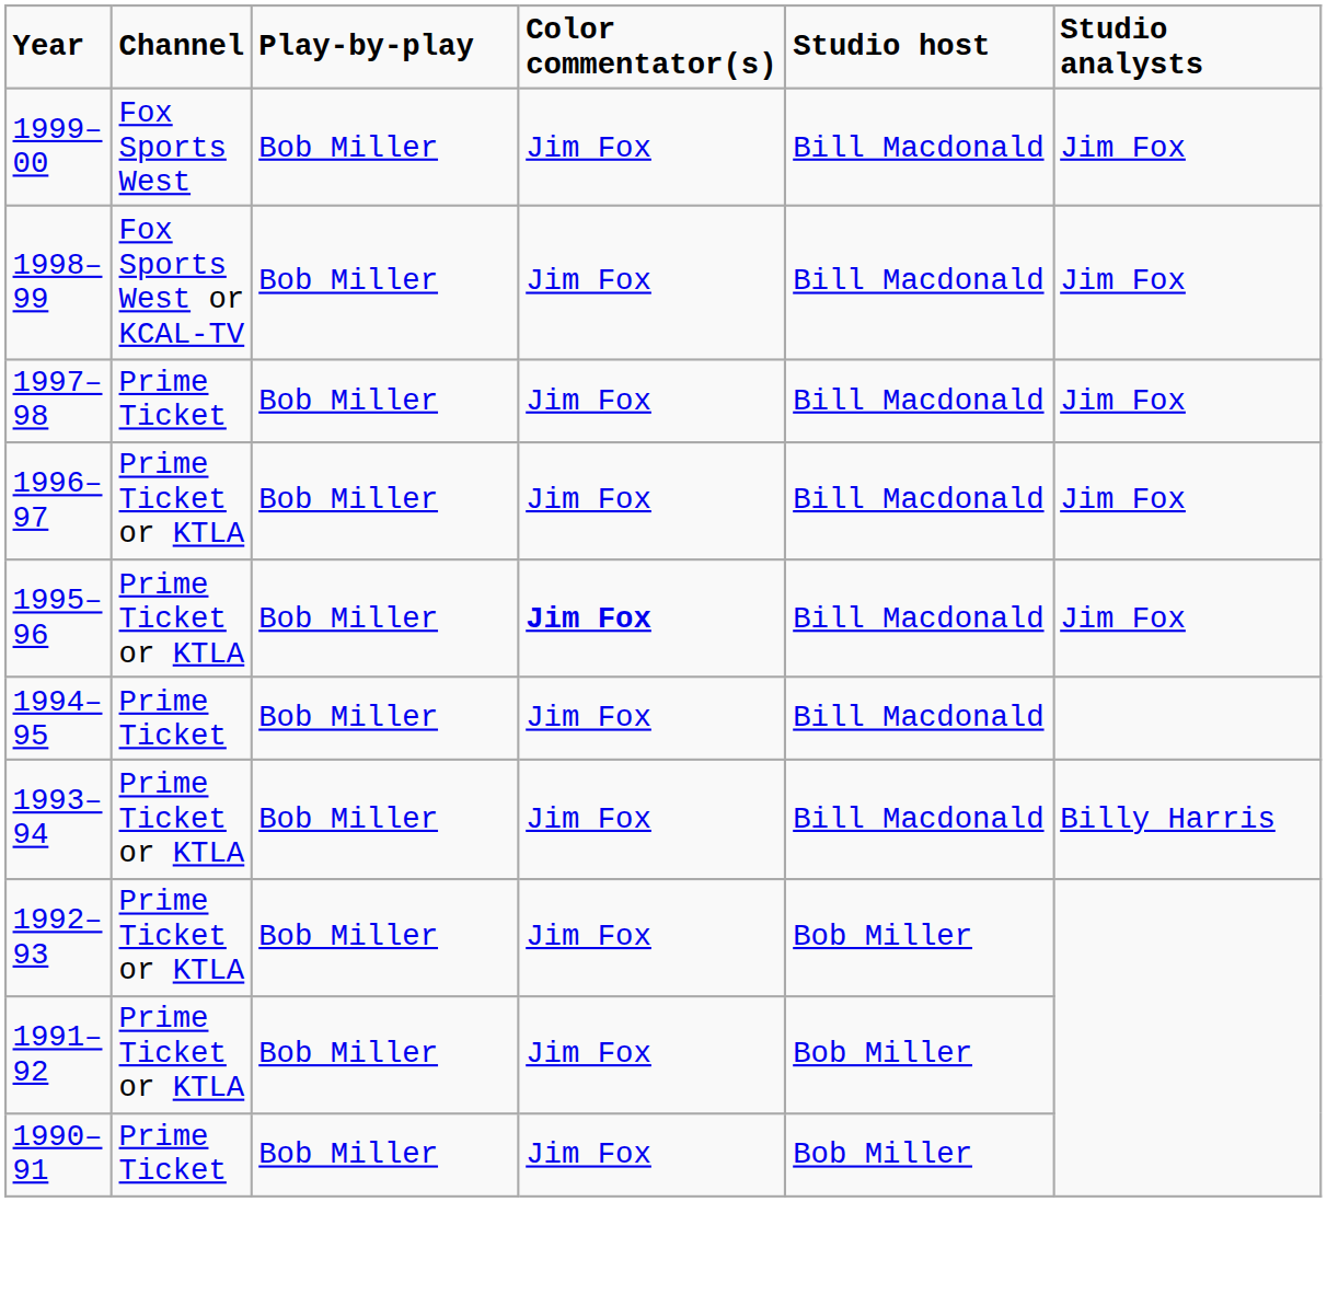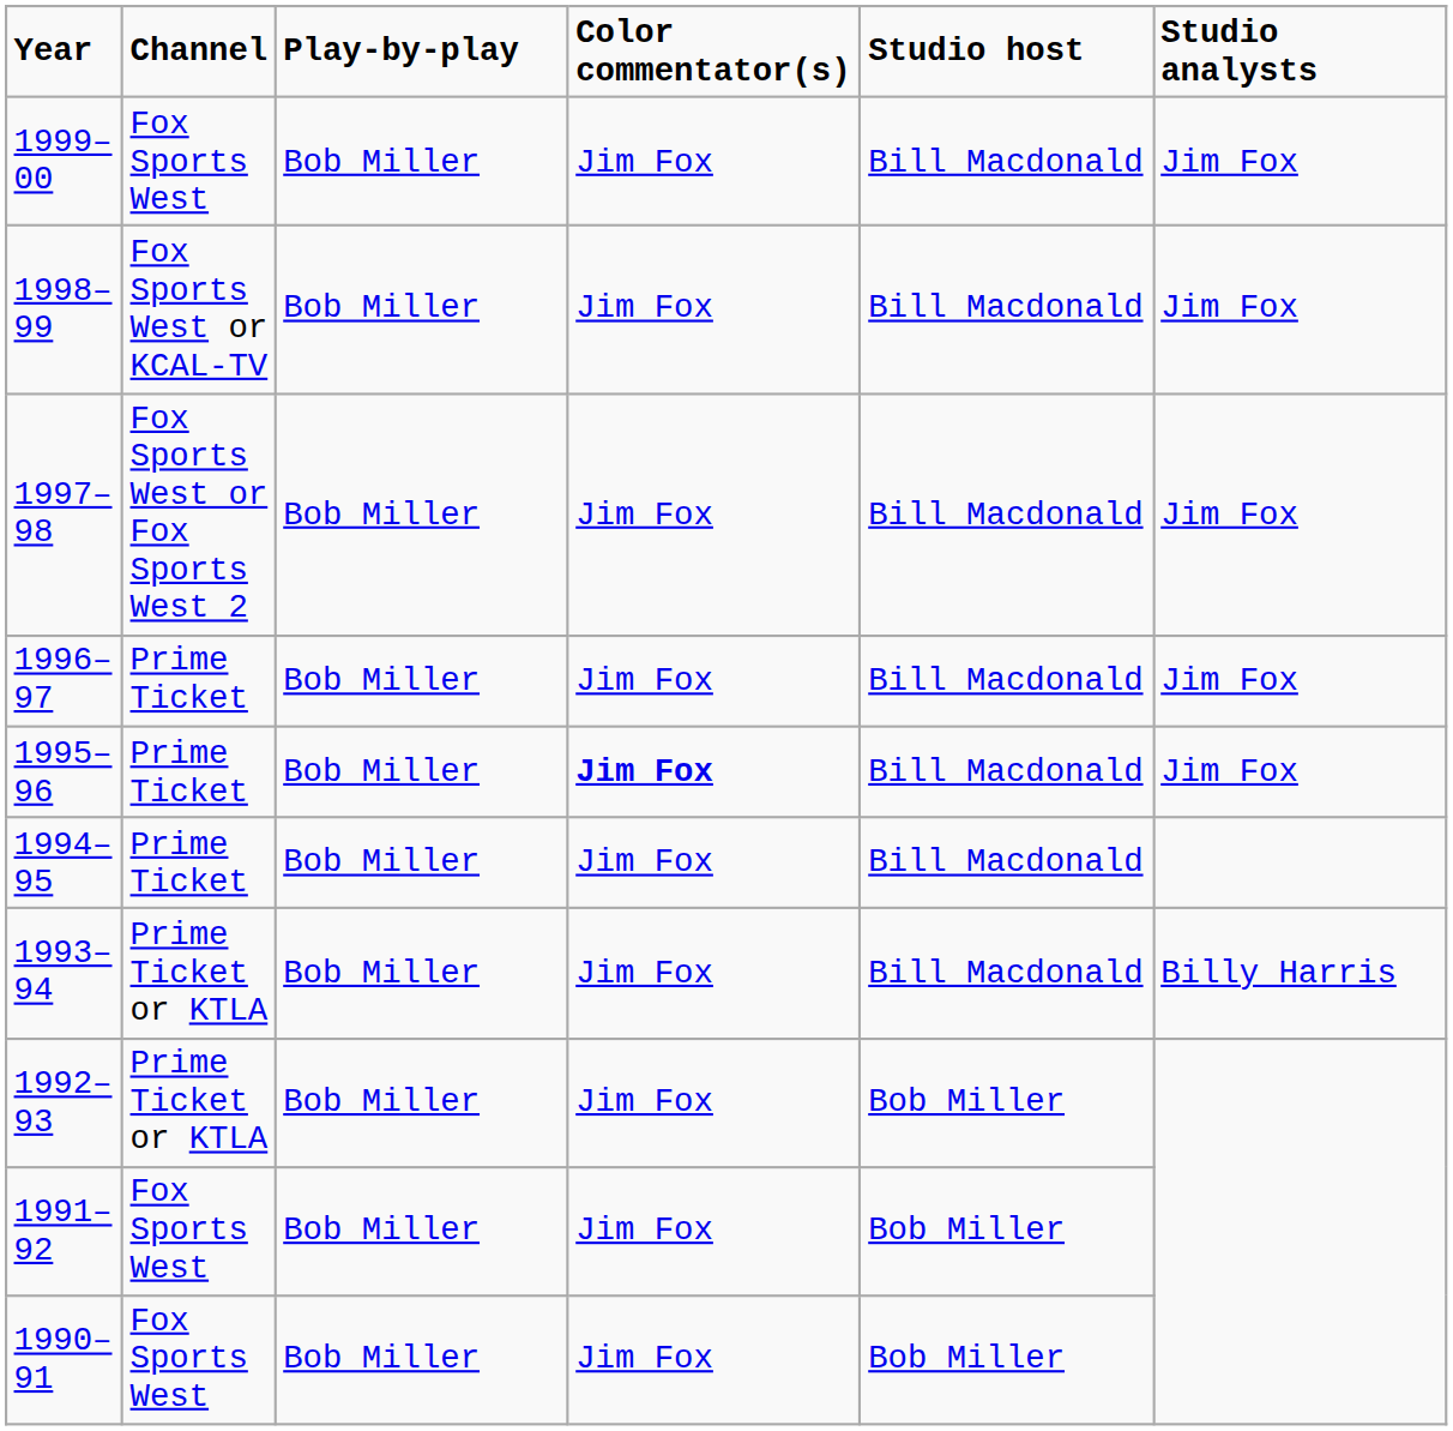1997–98 | Channel: Prime Ticket -> Fox Sports West or Fox Sports West 2
1996–97 | Channel: Prime Ticket or KTLA -> Prime Ticket
1995–96 | Channel: Prime Ticket or KTLA -> Prime Ticket
1991–92 | Channel: Prime Ticket or KTLA -> Fox Sports West
1990–91 | Channel: Prime Ticket -> Fox Sports West
